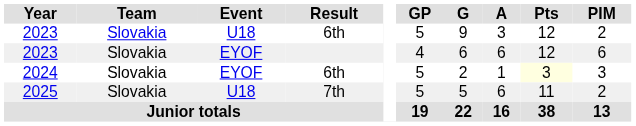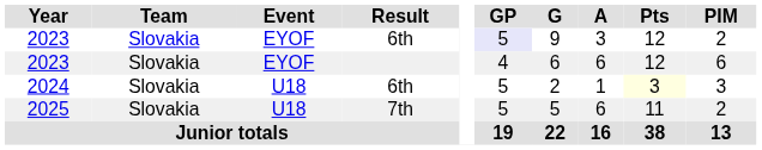2023 / 6th | Event: U18 -> EYOF
2023 / 6th | GP: no background -> lavender background
2024 | Event: EYOF -> U18
